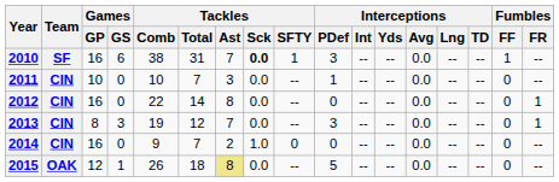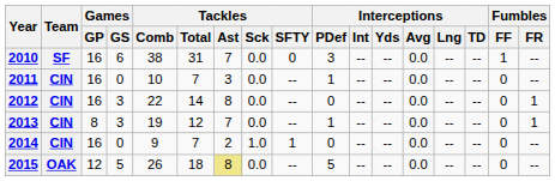2010 | Tackles / Sck: bold -> normal
2010 | Tackles / SFTY: 1 -> 0
2011 | Games / GP: 10 -> 16
2012 | Games / GS: 0 -> 3
2013 | Interceptions / PDef: 3 -> 1
2014 | Tackles / SFTY: 0 -> 1
2015 | Games / GS: 1 -> 5
